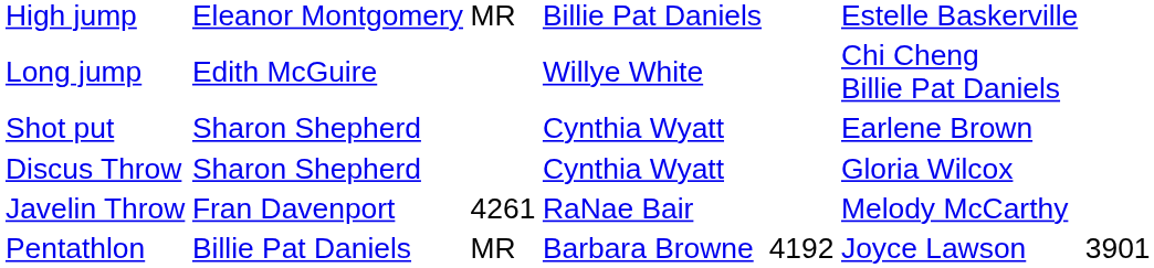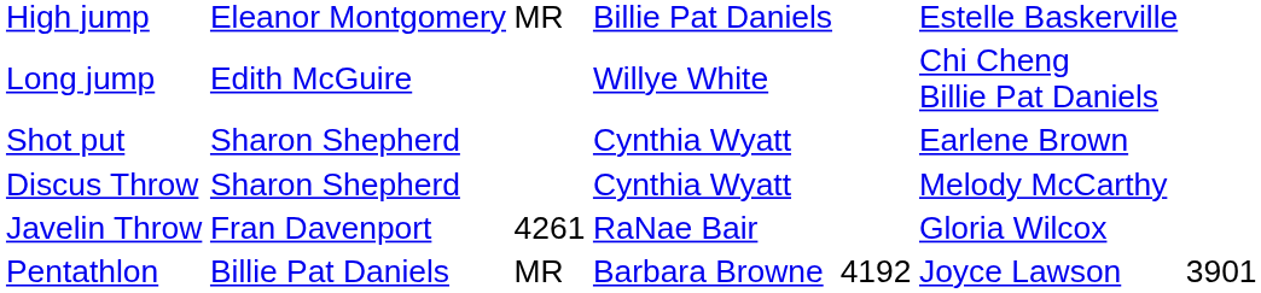Discus Throw | column 6: Gloria Wilcox -> Melody McCarthy
Javelin Throw | column 6: Melody McCarthy -> Gloria Wilcox
